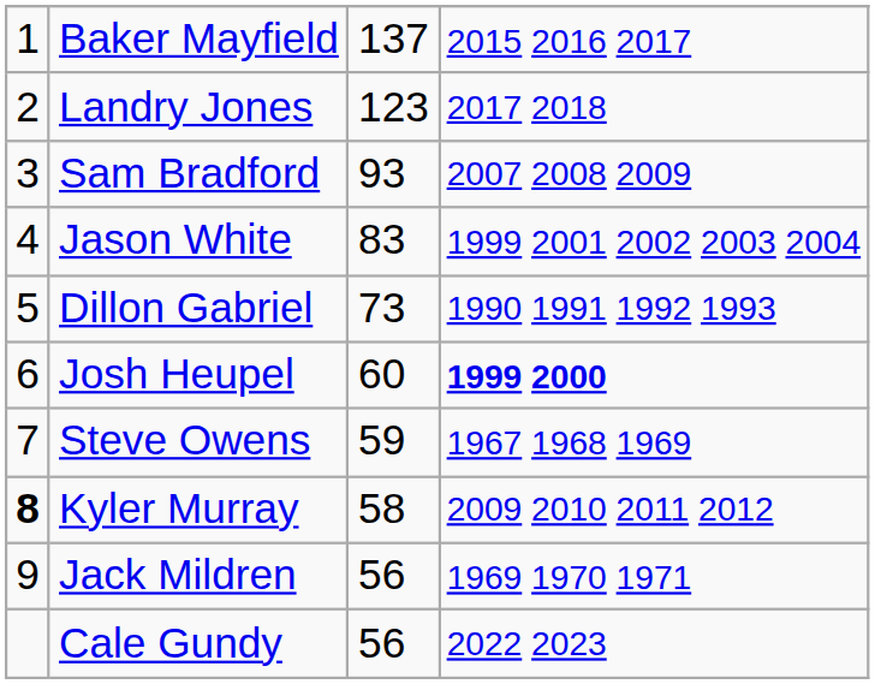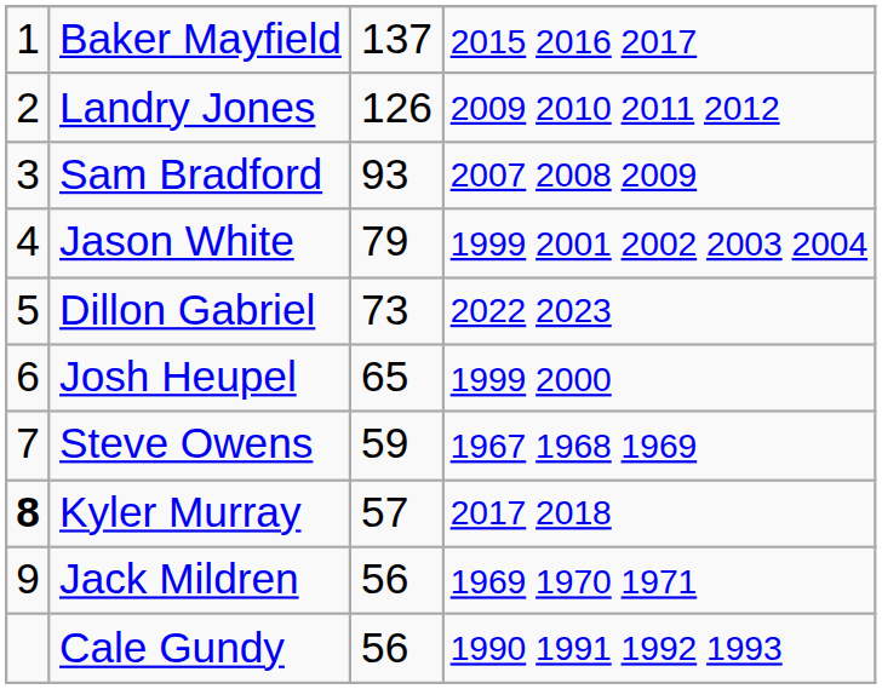Landry Jones | column 3: 123 -> 126
Landry Jones | column 4: 2017 2018 -> 2009 2010 2011 2012
Jason White | column 3: 83 -> 79
Dillon Gabriel | column 4: 1990 1991 1992 1993 -> 2022 2023
Josh Heupel | column 3: 60 -> 65
Josh Heupel | column 4: bold -> normal
Kyler Murray | column 3: 58 -> 57
Kyler Murray | column 4: 2009 2010 2011 2012 -> 2017 2018
Cale Gundy | column 4: 2022 2023 -> 1990 1991 1992 1993
